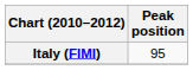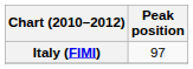Italy (FIMI) | Peak position: 95 -> 97
